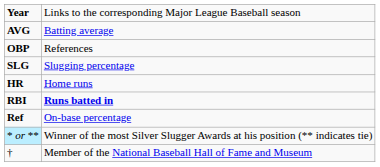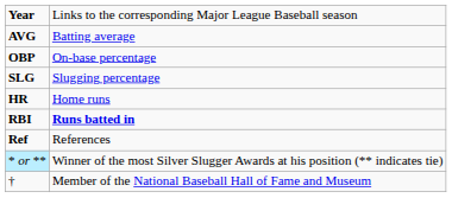OBP | column 2: References -> On-base percentage
Ref | column 2: On-base percentage -> References
